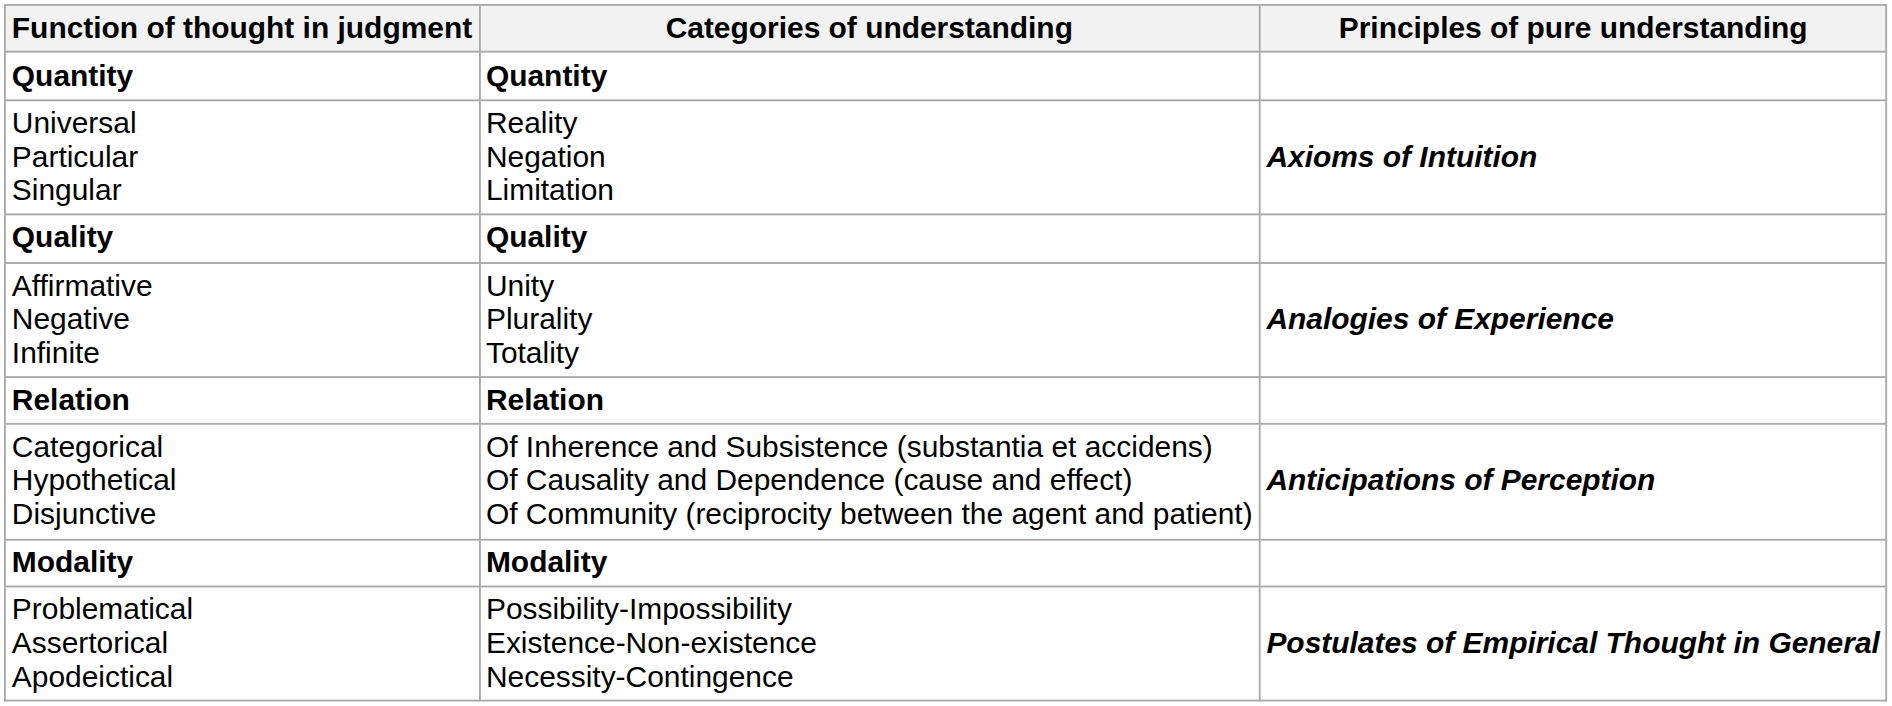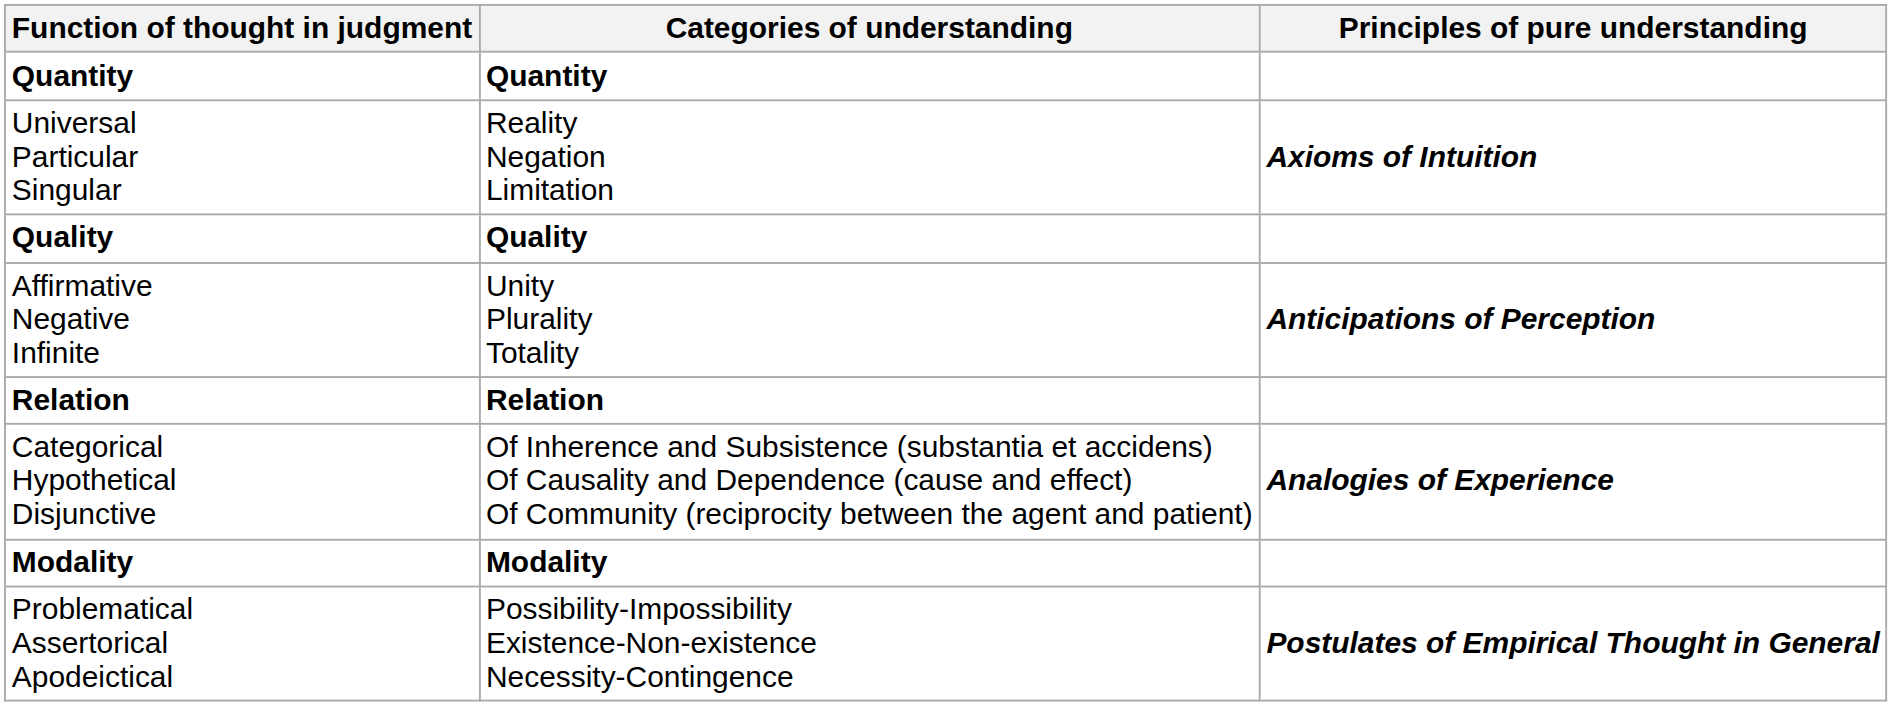Affirmative Negative Infinite | Principles of pure understanding: Analogies of Experience -> Anticipations of Perception
Categorical Hypothetical Disjunctive | Principles of pure understanding: Anticipations of Perception -> Analogies of Experience
